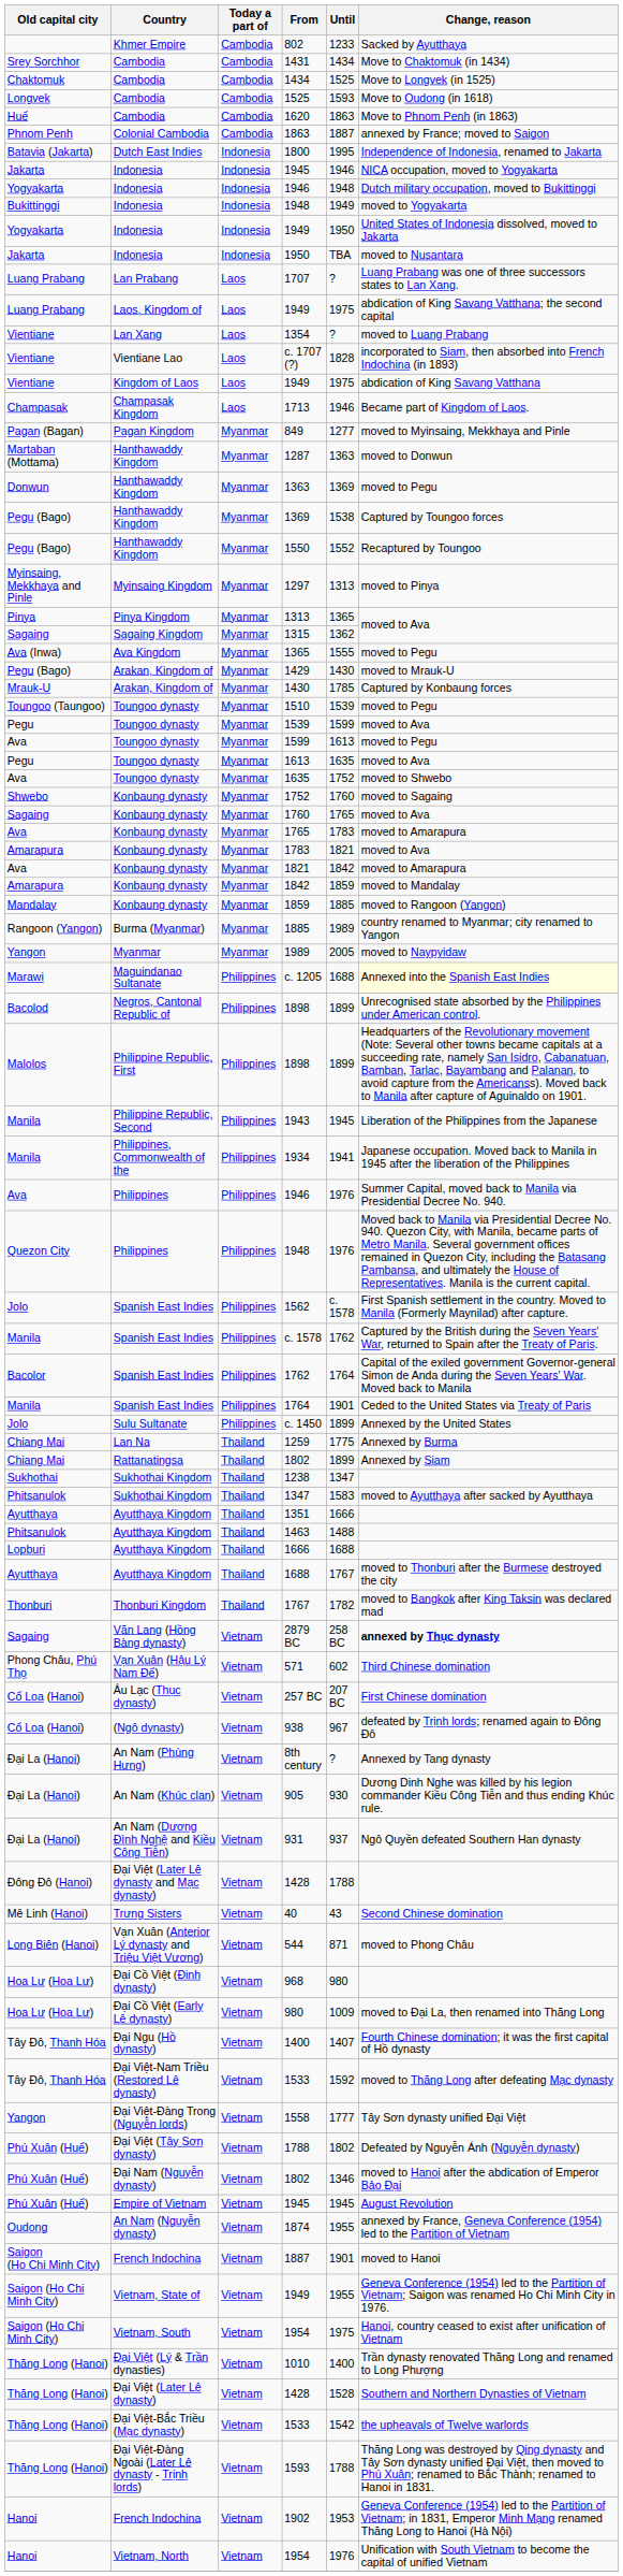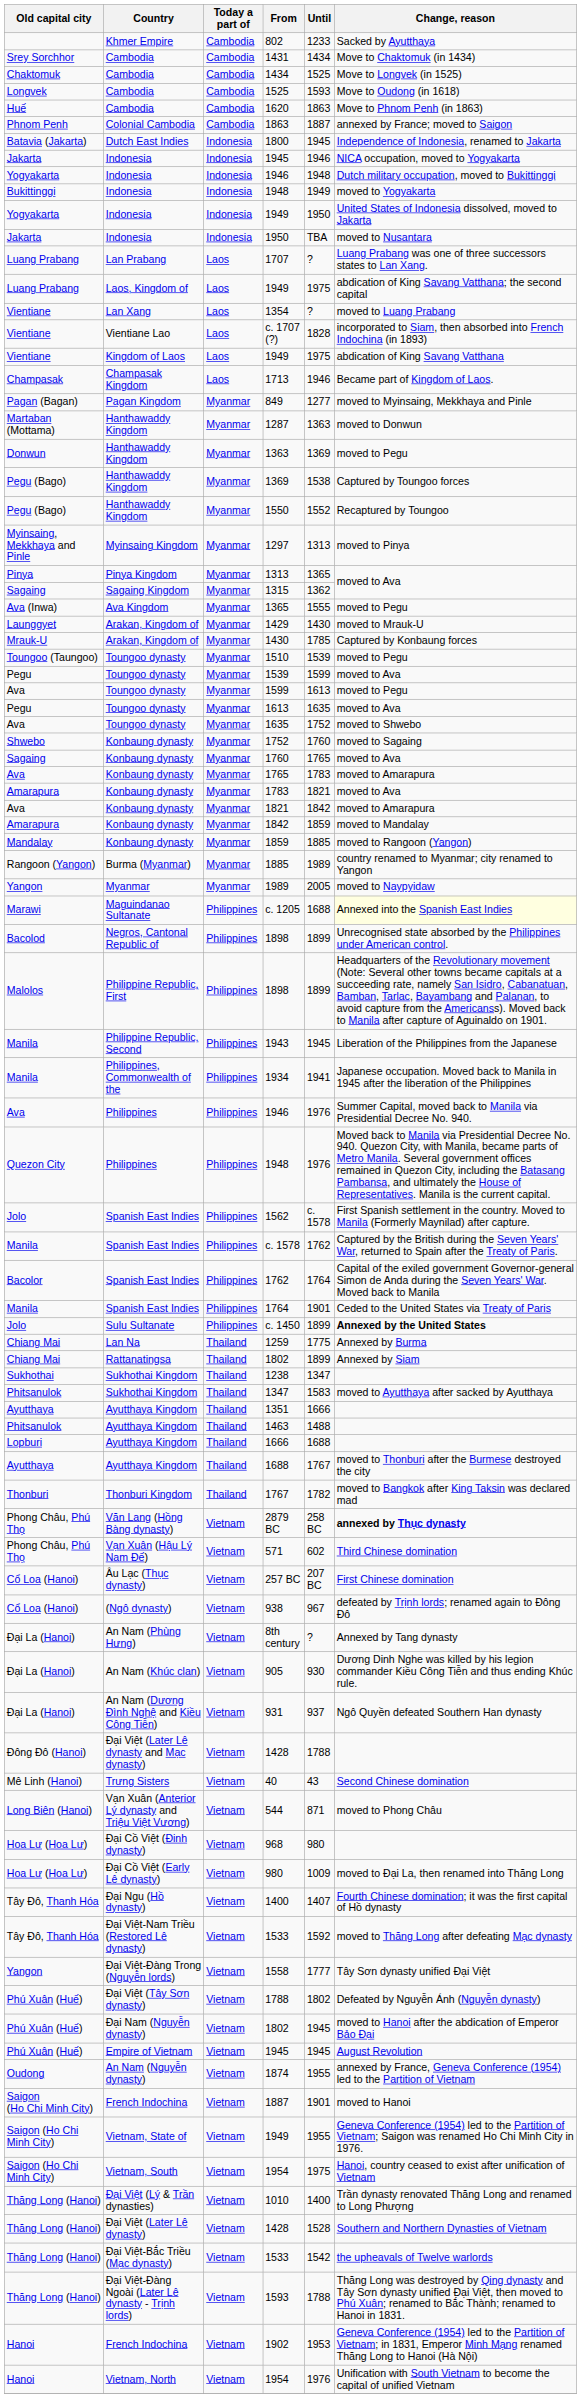1800 | Until: 1995 -> 1945
1429 | Old capital city: Pegu (Bago) -> Launggyet
c. 1450 | Change, reason: normal -> bold
2879 BC | Old capital city: Sagaing -> Phong Châu, Phú Thọ
Đại Nam (Nguyễn dynasty) / 1802 | Until: 1346 -> 1945
